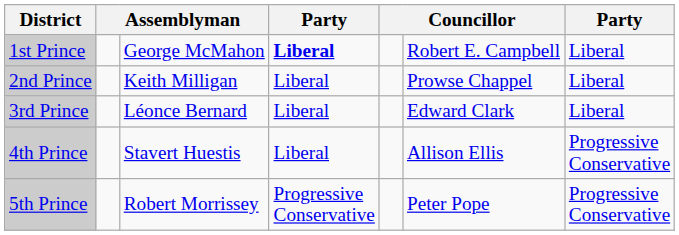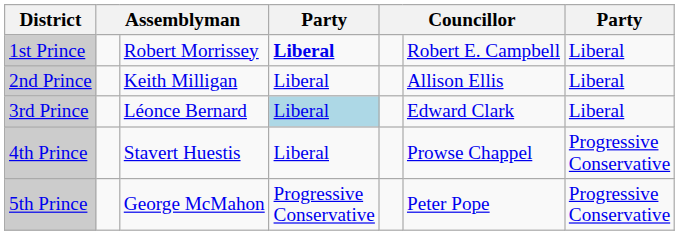1st Prince | column 3: George McMahon -> Robert Morrissey
2nd Prince | column 6: Prowse Chappel -> Allison Ellis
3rd Prince | column 4: no background -> lightblue background
4th Prince | column 6: Allison Ellis -> Prowse Chappel
5th Prince | column 3: Robert Morrissey -> George McMahon
